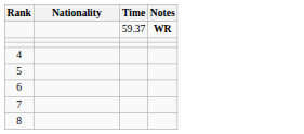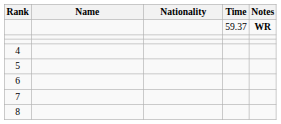+ column: Name
